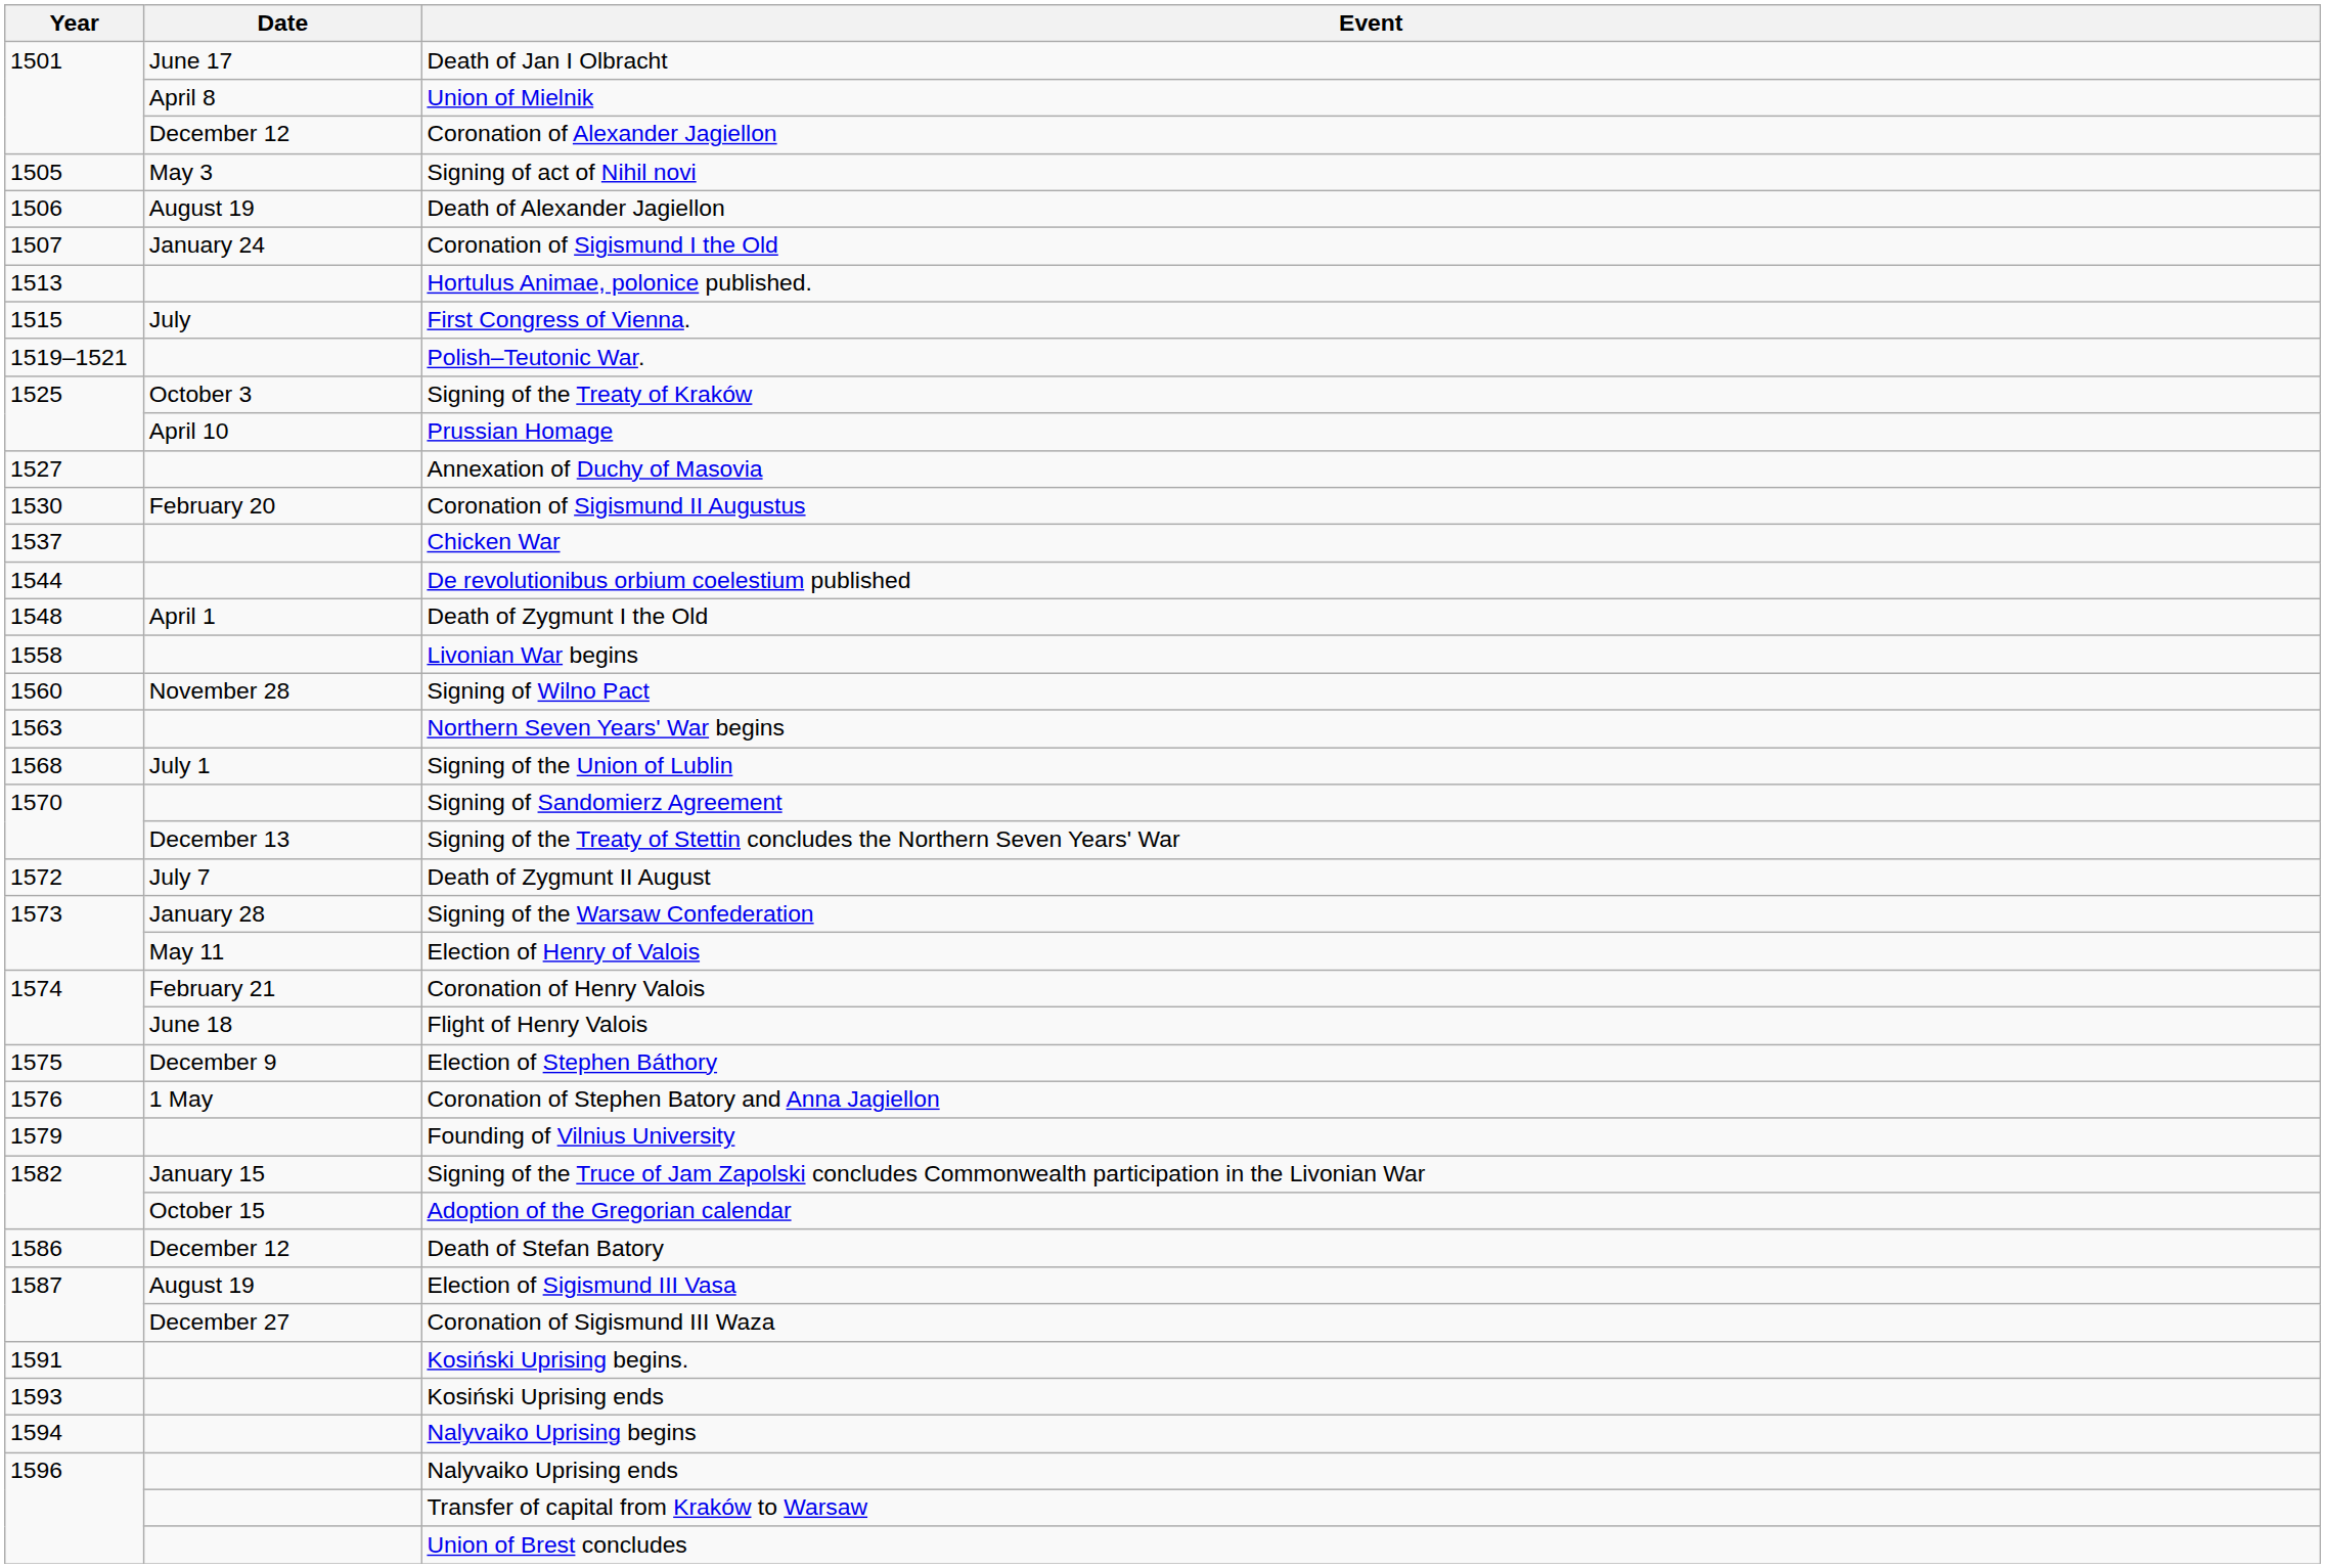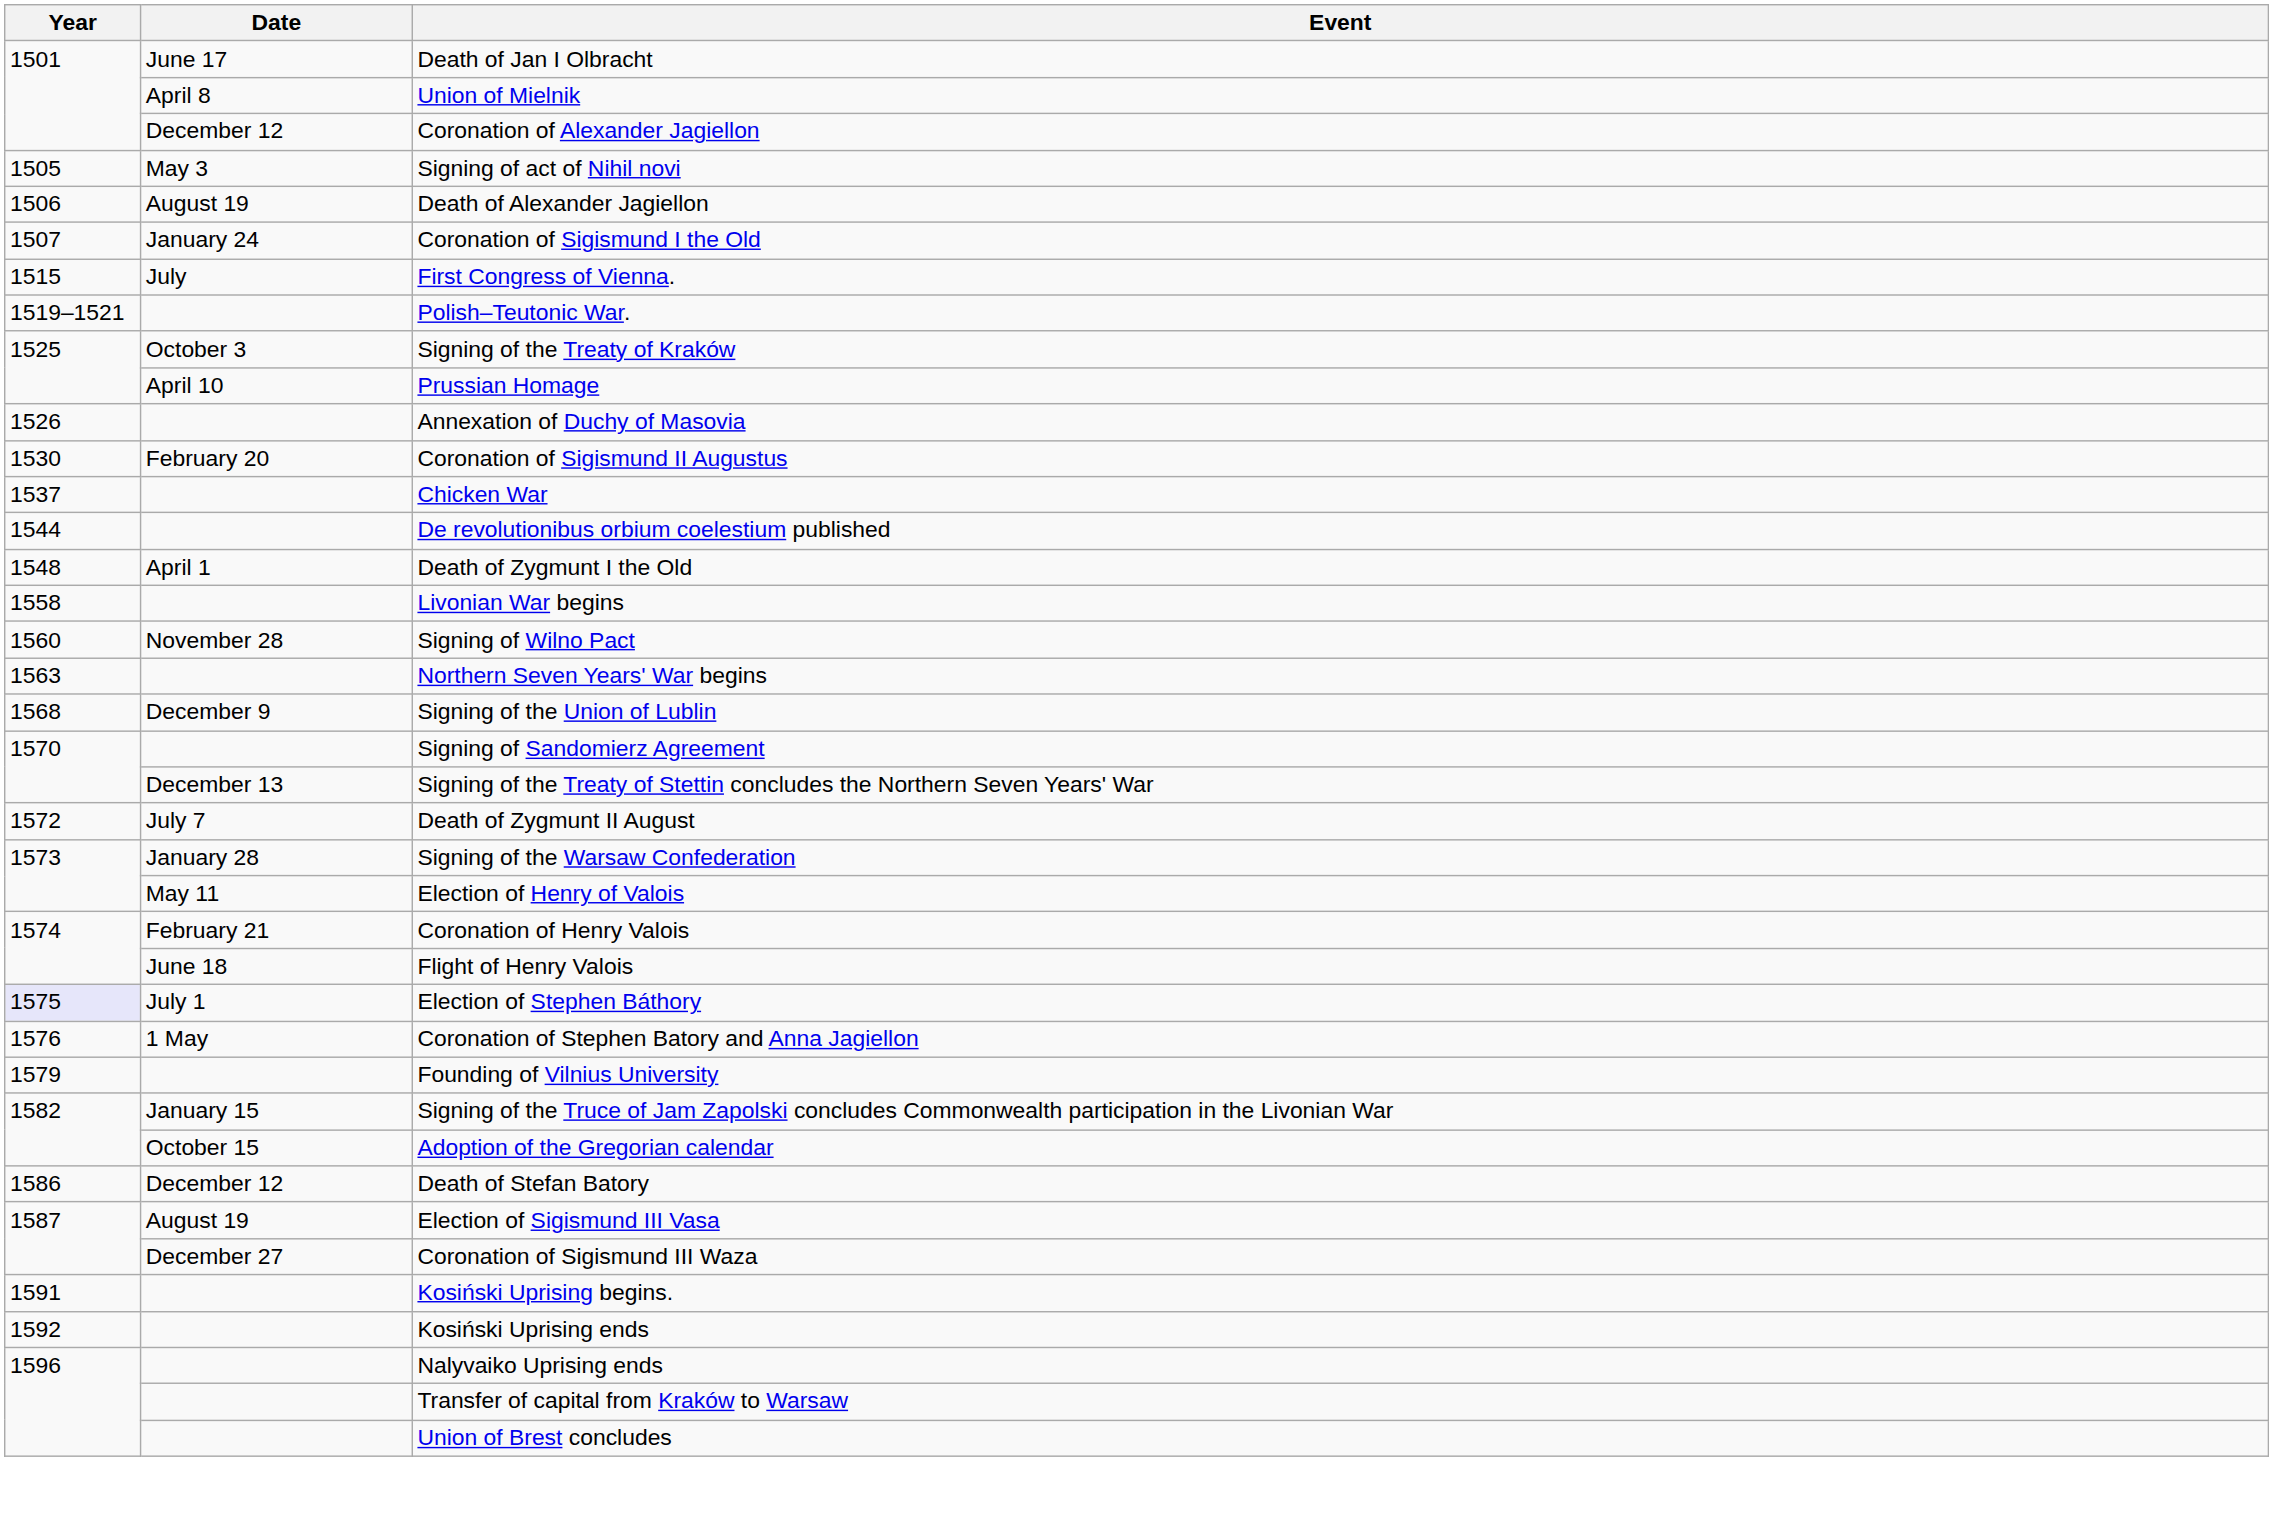- row: 1513 | Hortulus Animae, polonice published.
Annexation of Duchy of Masovia | Year: 1527 -> 1526
Signing of the Union of Lublin | Date: July 1 -> December 9
Election of Stephen Báthory | Year: no background -> lavender background
Election of Stephen Báthory | Date: December 9 -> July 1
Kosiński Uprising ends | Year: 1593 -> 1592
- row: 1594 | Nalyvaiko Uprising begins
